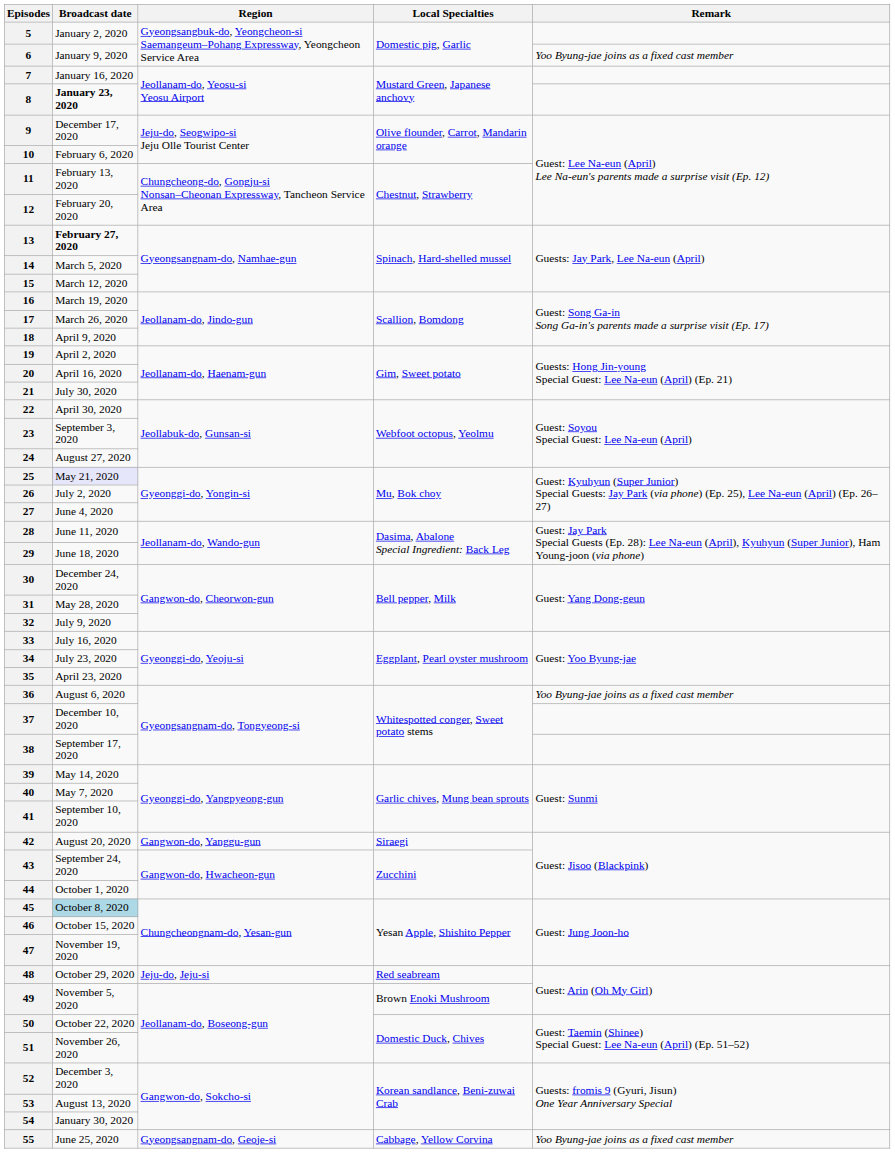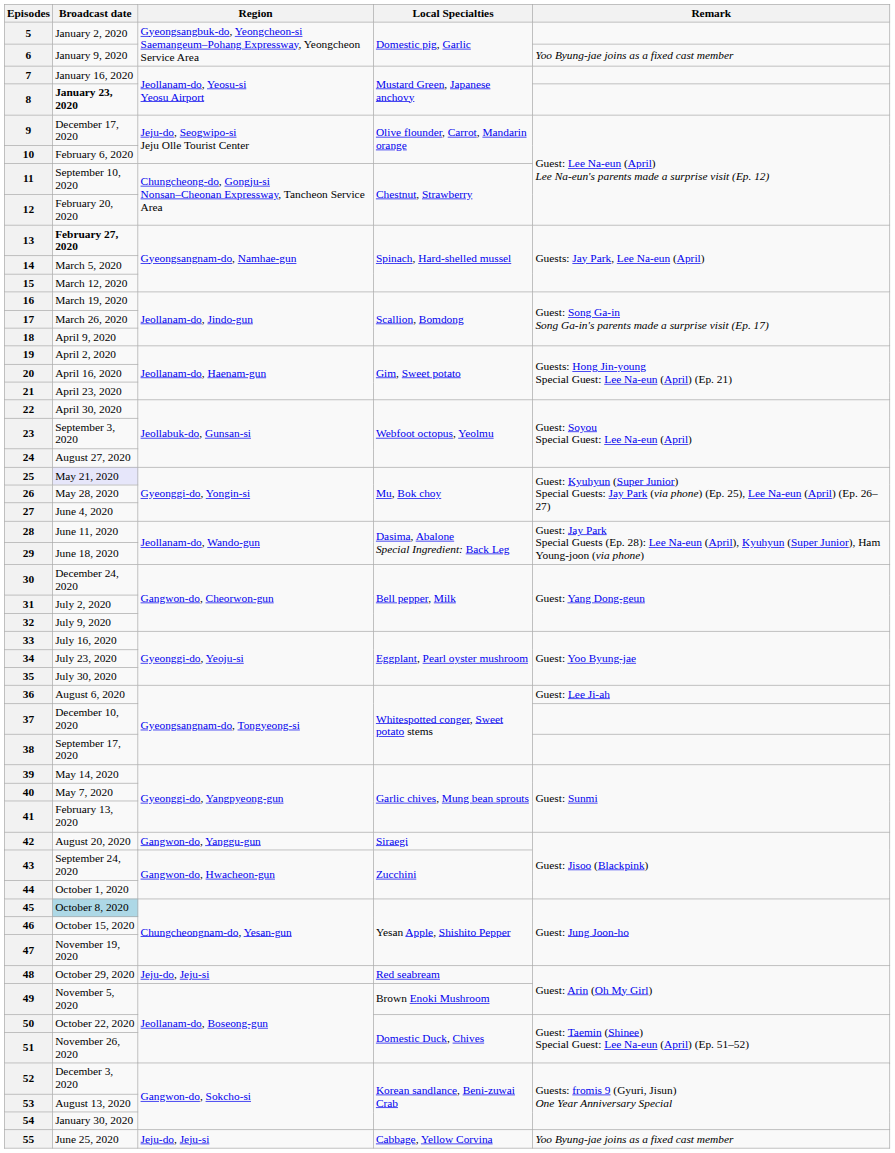11 | Broadcast date: February 13, 2020 -> September 10, 2020
21 | Broadcast date: July 30, 2020 -> April 23, 2020
26 | Broadcast date: July 2, 2020 -> May 28, 2020
31 | Broadcast date: May 28, 2020 -> July 2, 2020
35 | Broadcast date: April 23, 2020 -> July 30, 2020
36 | Remark: Yoo Byung-jae joins as a fixed cast member -> Guest: Lee Ji-ah
41 | Broadcast date: September 10, 2020 -> February 13, 2020
55 | Region: Gyeongsangnam-do, Geoje-si -> Jeju-do, Jeju-si
